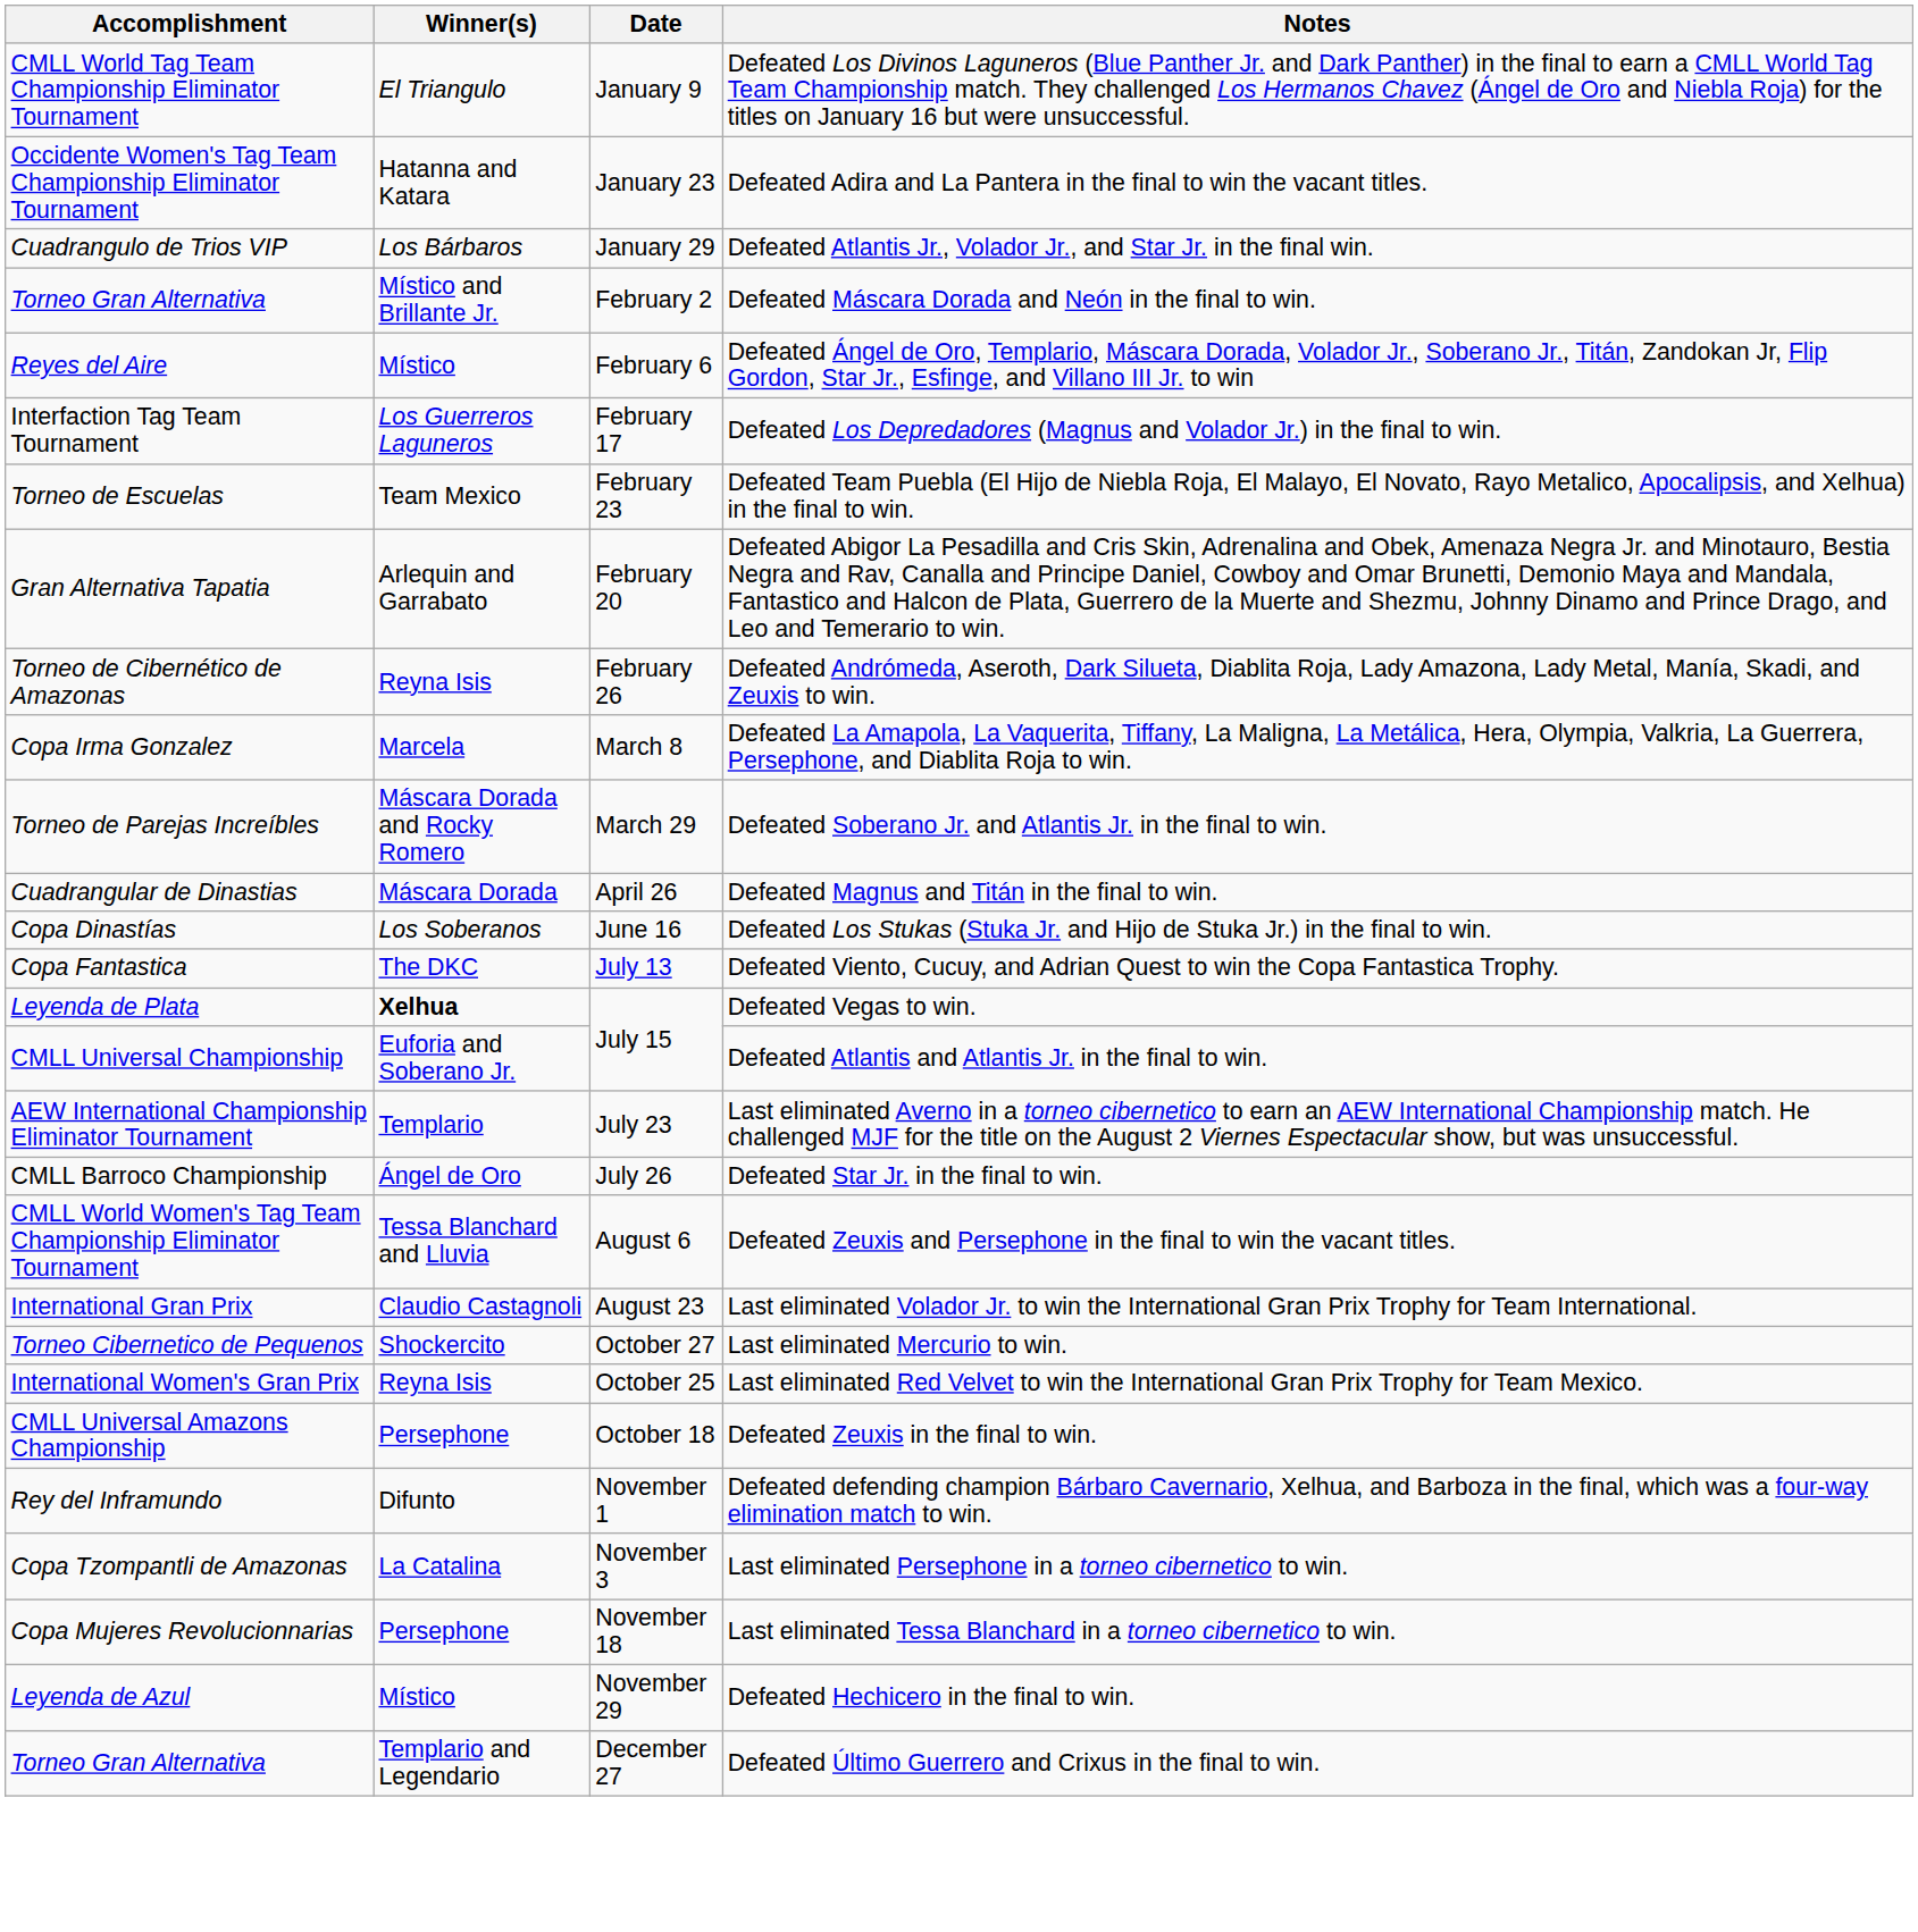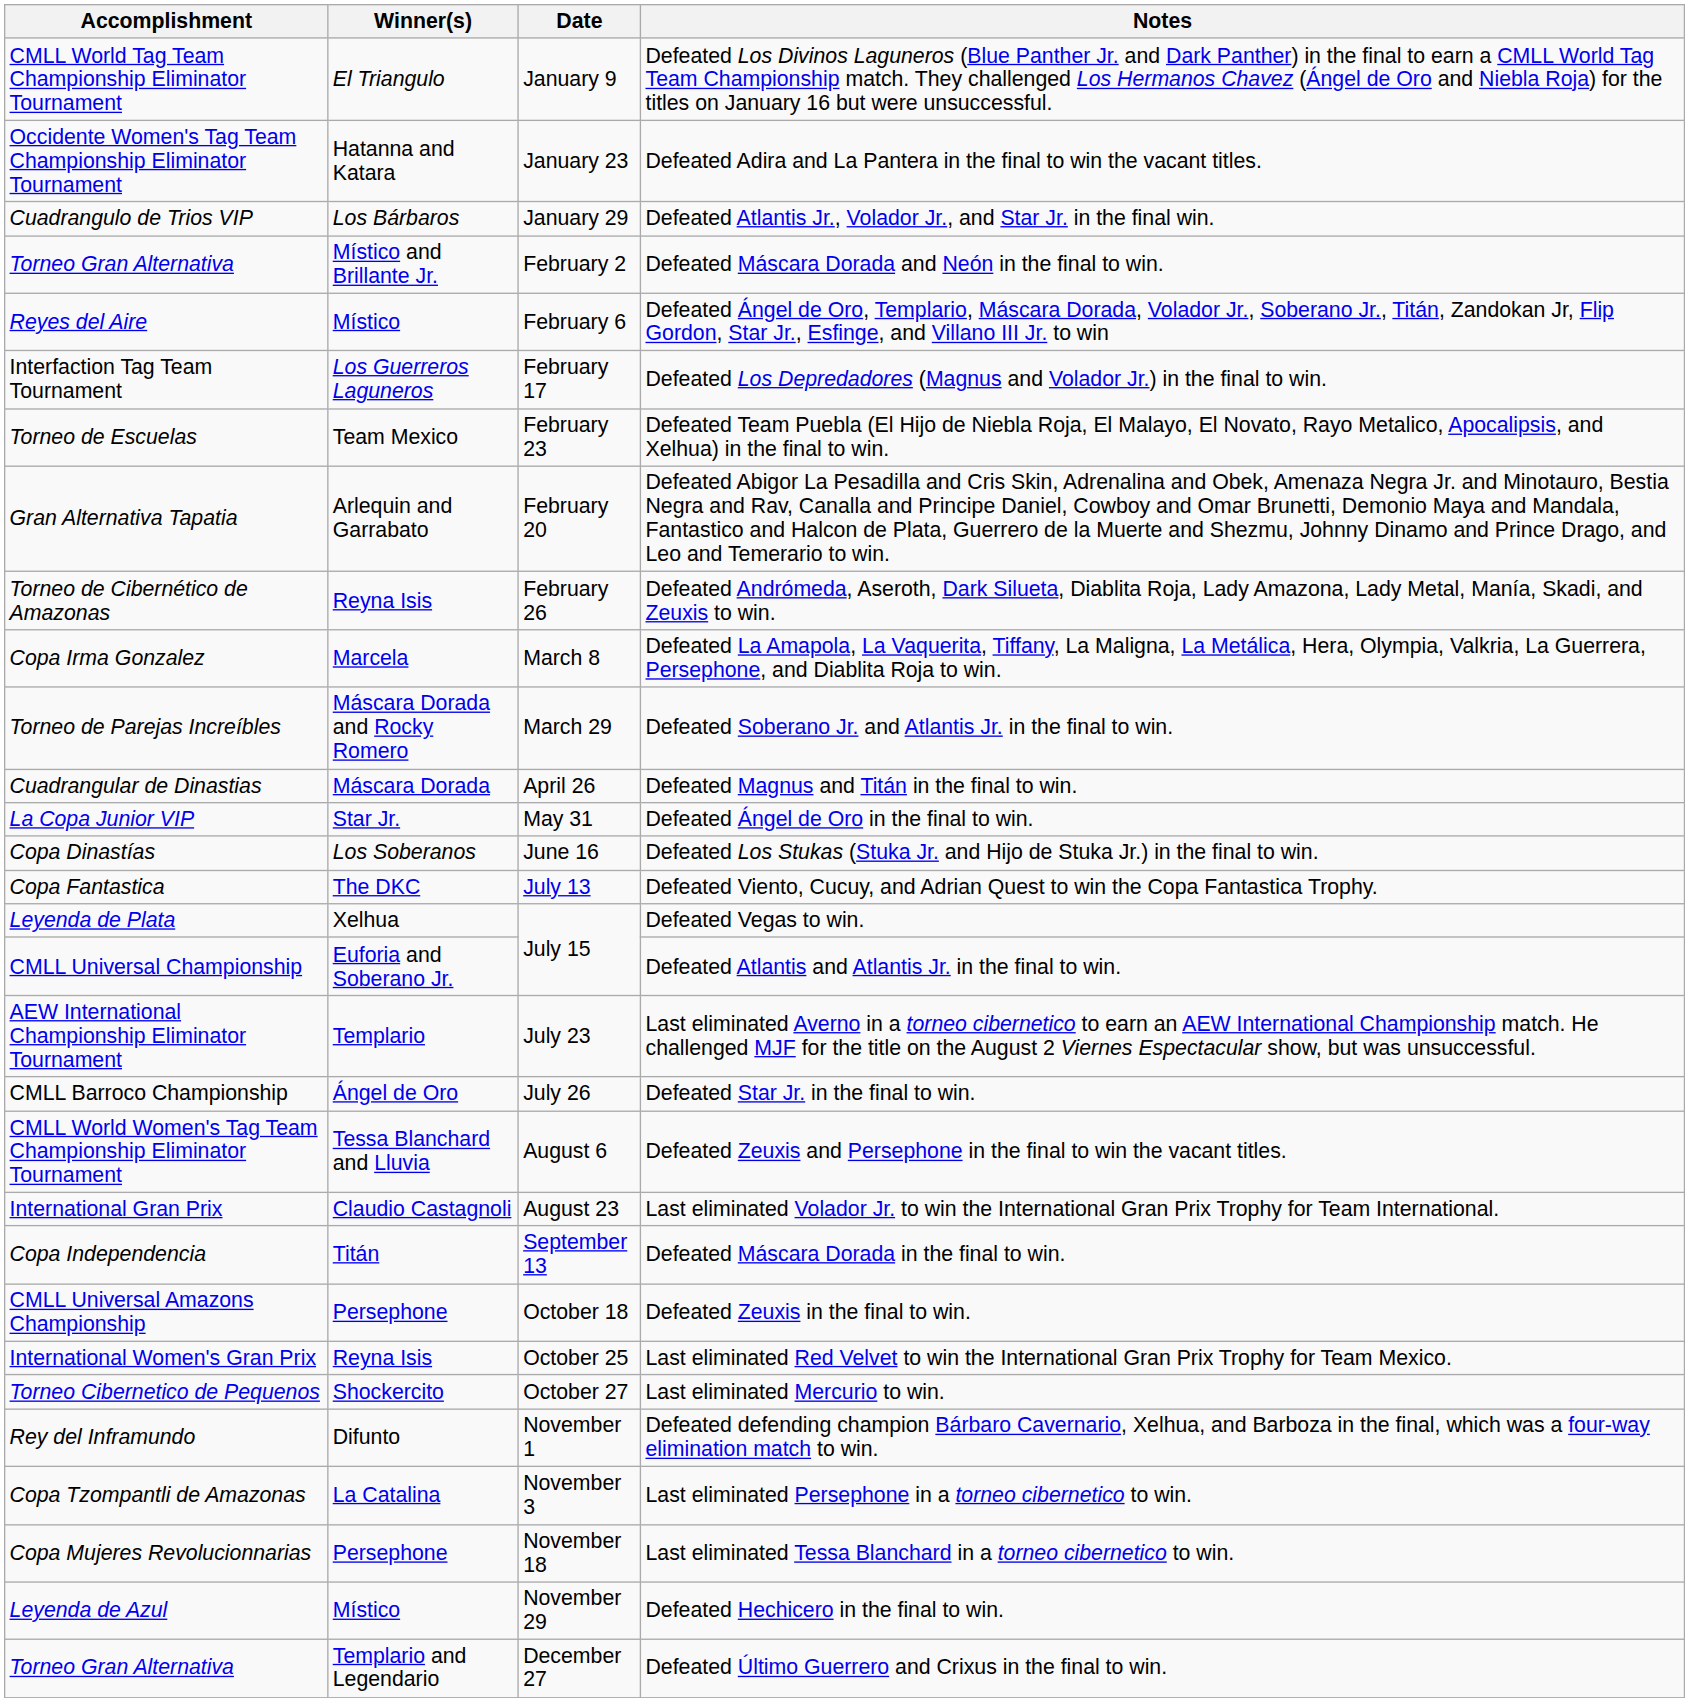+ row: La Copa Junior VIP | Star Jr. | May 31 | Defeated Ángel de Oro in the final to win.
Defeated Vegas to win. | Winner(s): bold -> normal
+ row: Copa Independencia | Titán | September 13 | Defeated Máscara Dorada in the final to win.
rows swapped: Defeated Zeuxis in the final to win. <-> Last eliminated Mercurio to win.
